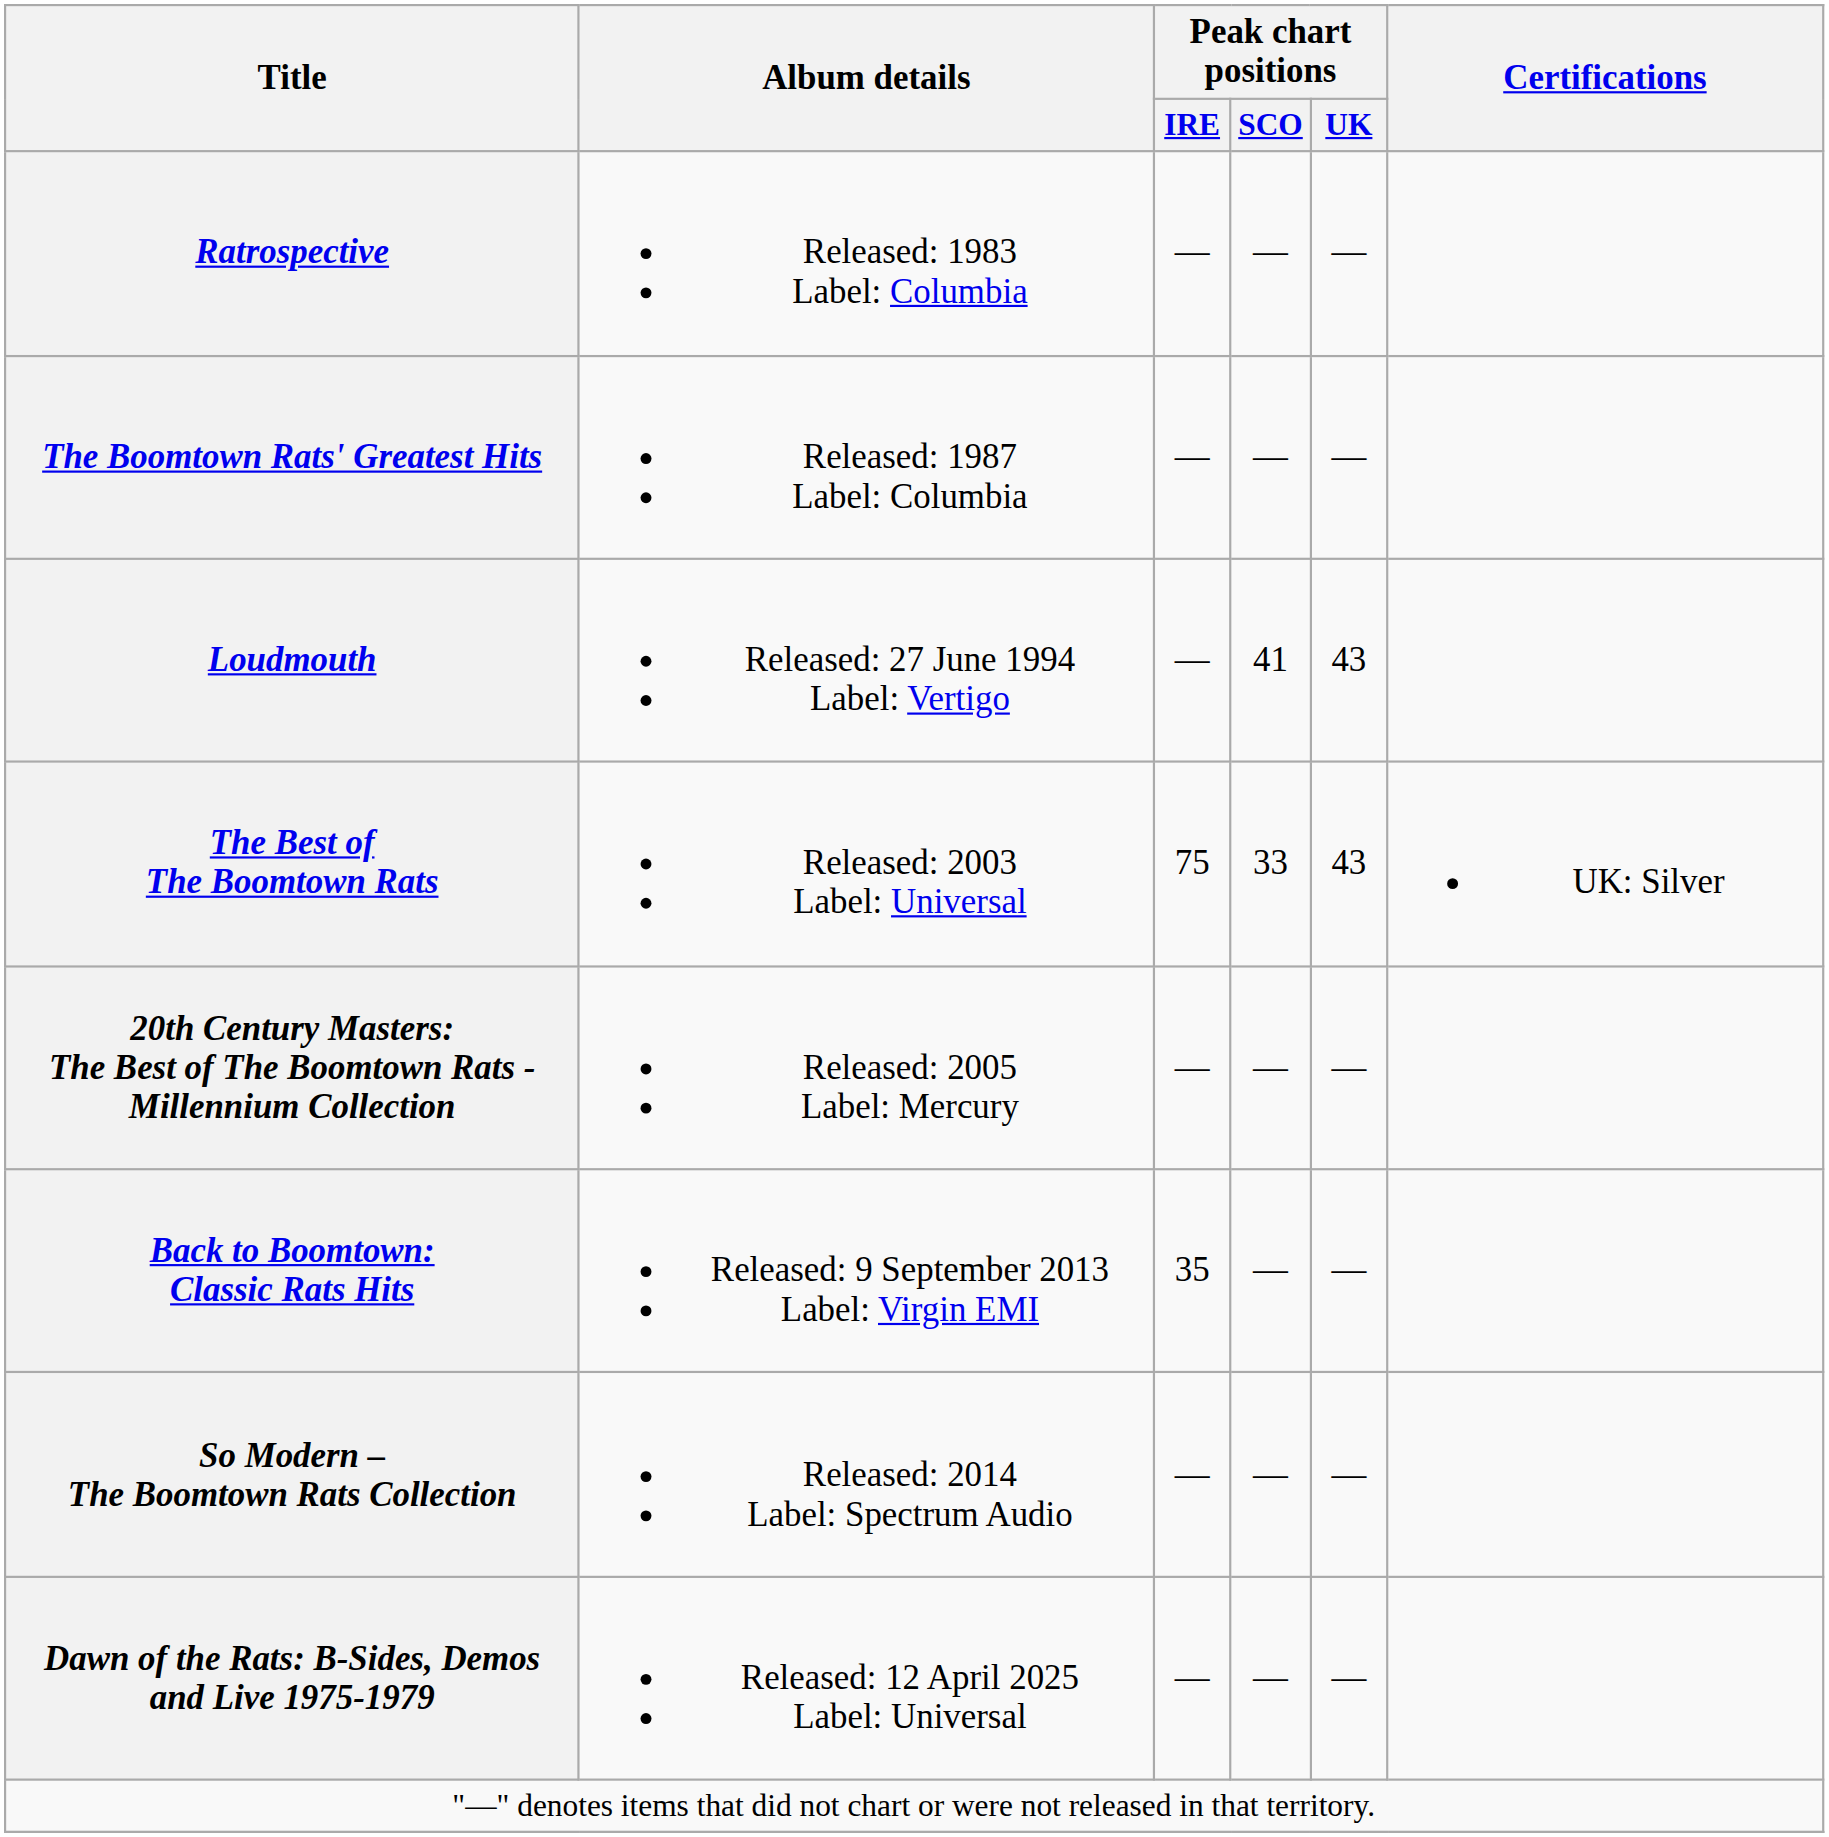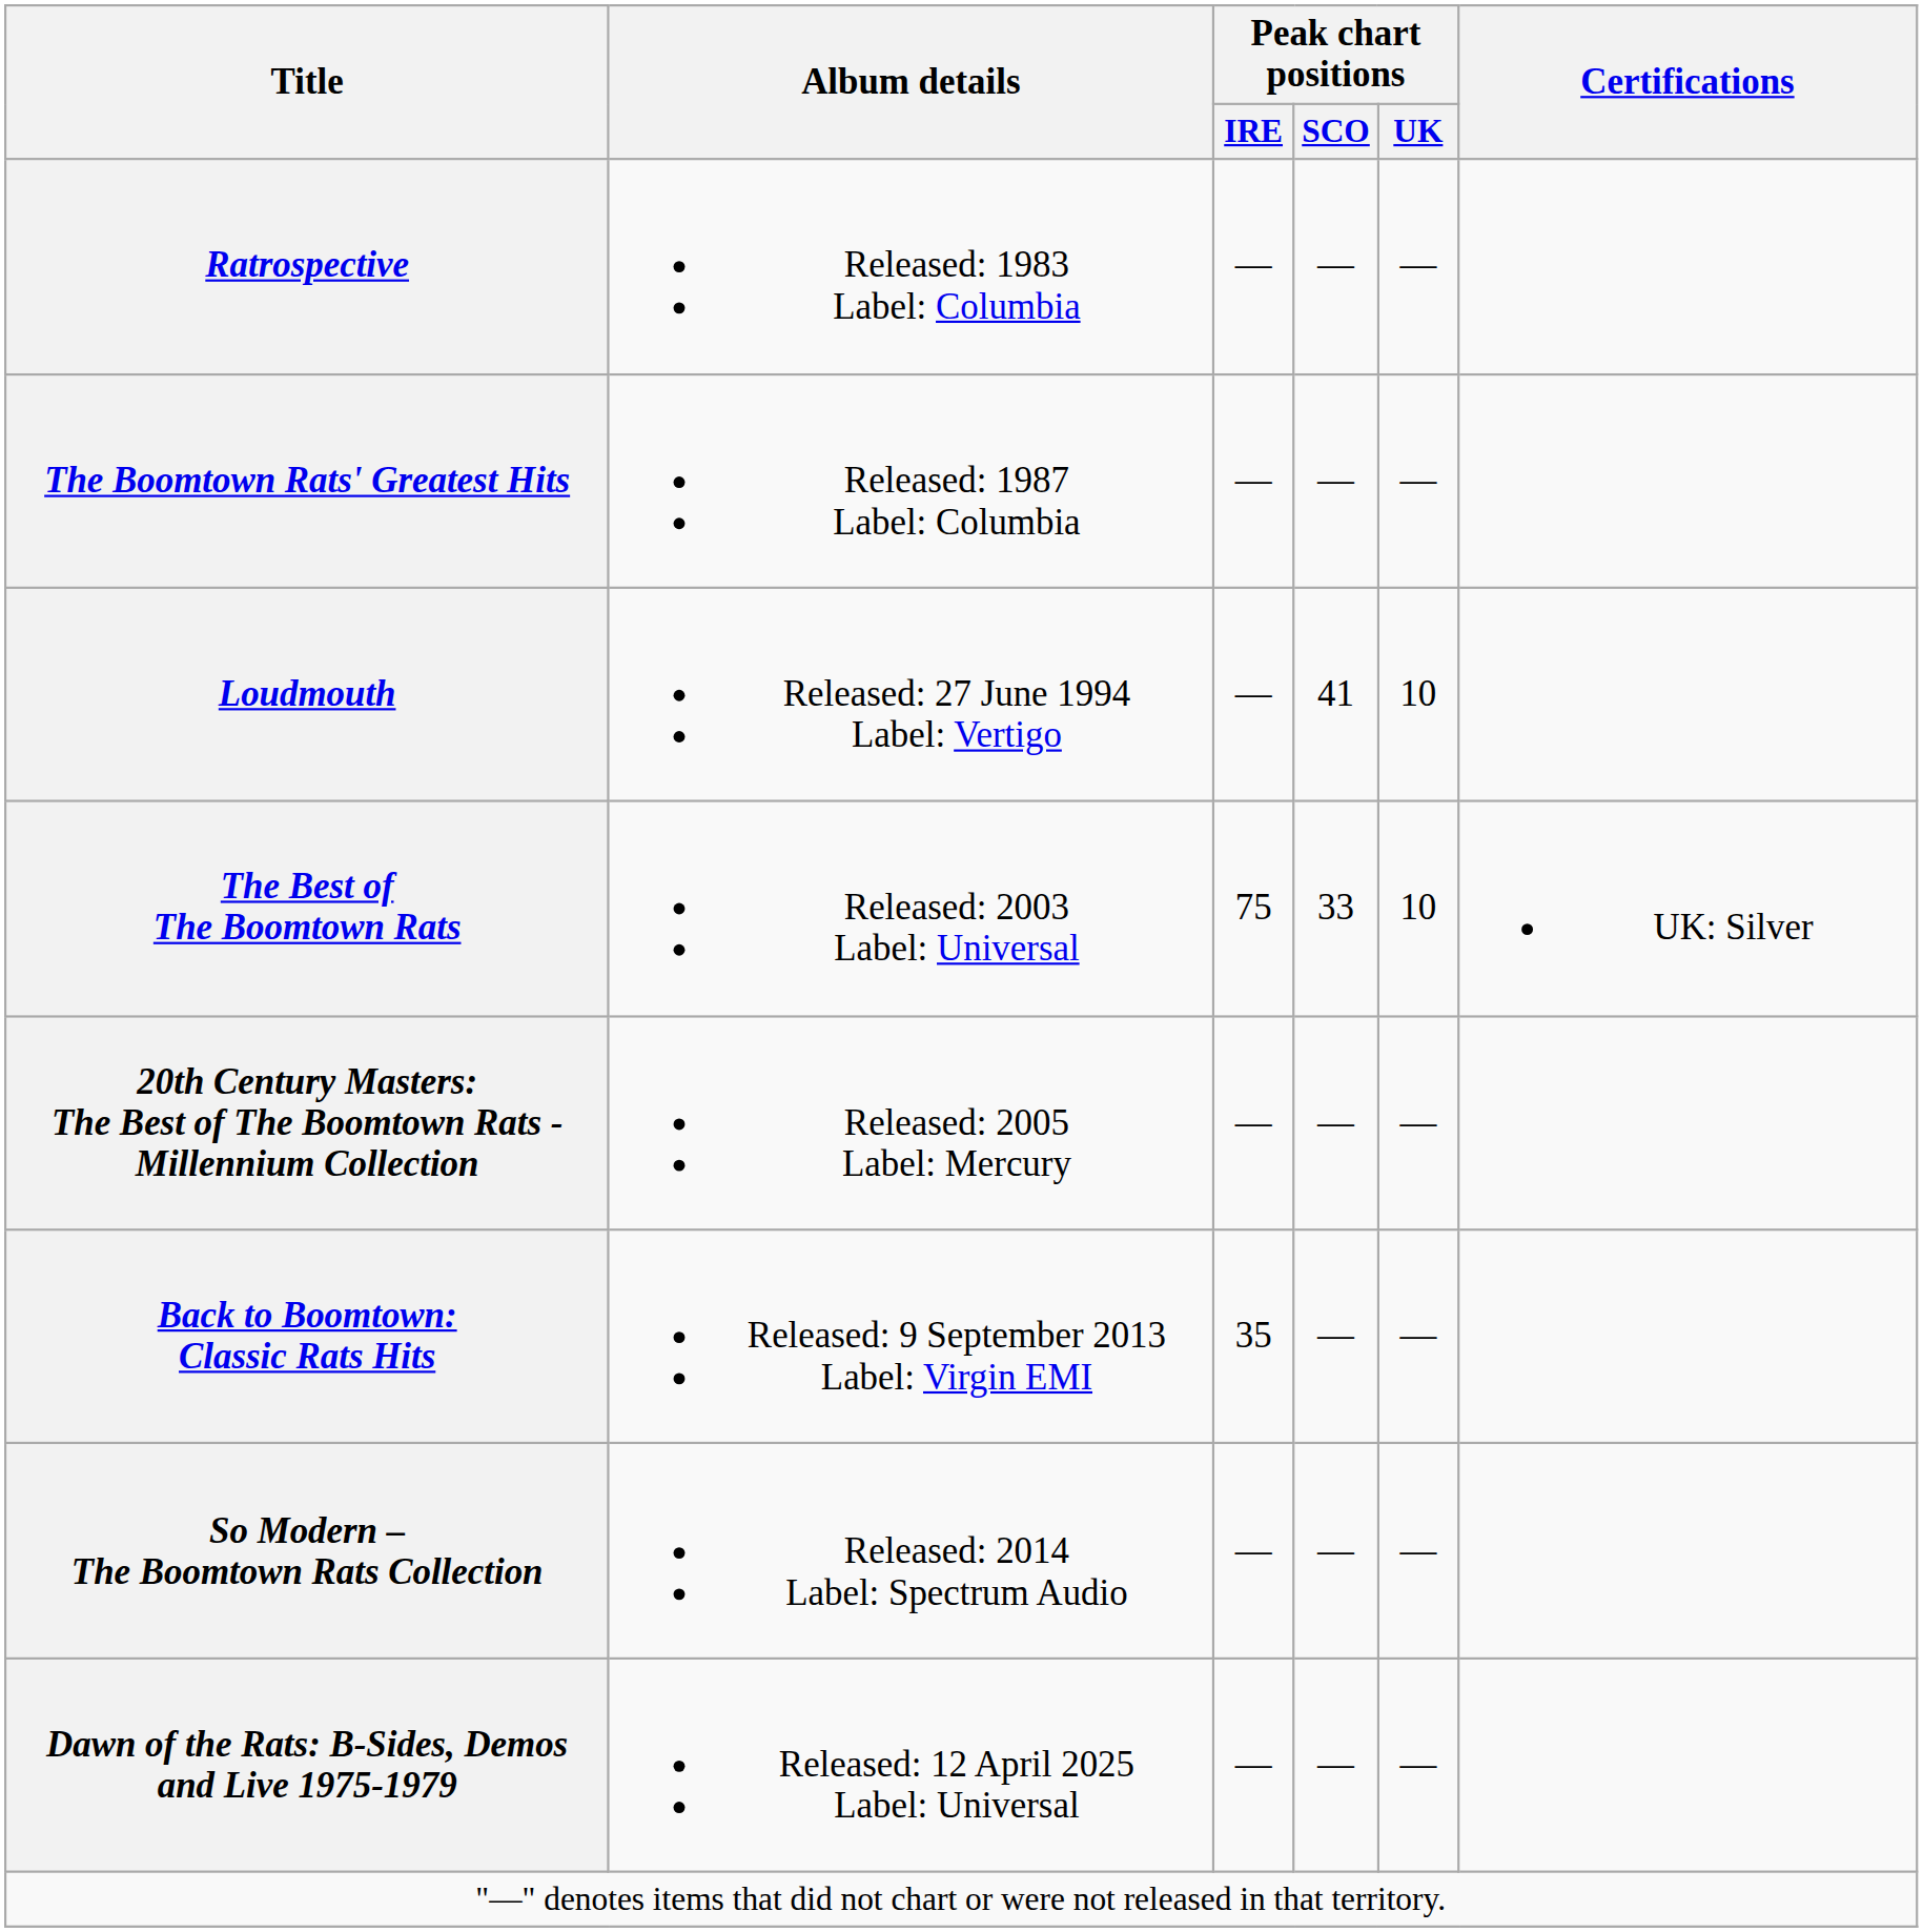Loudmouth | Peak chart positions / UK: 43 -> 10
The Best of The Boomtown Rats | Peak chart positions / UK: 43 -> 10
